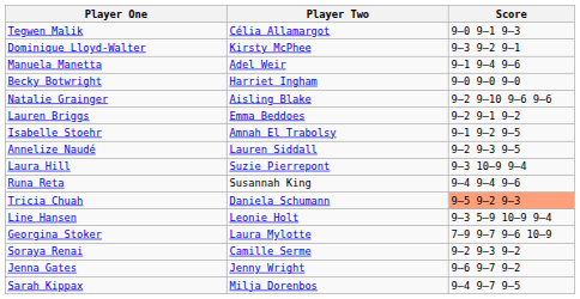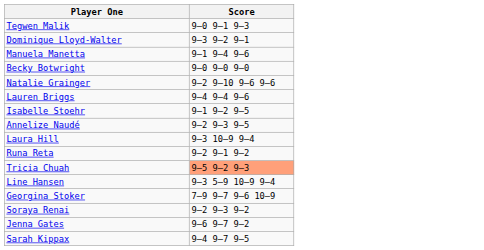- column: Player Two | Célia Allamargot | Kirsty McPhee | Adel Weir | Harriet Ingham | Aisling Blake | Emma Beddoes | Amnah El Trabolsy | Lauren Siddall | Suzie Pierrepont | Susannah King | Daniela Schumann | Leonie Holt | Laura Mylotte | Camille Serme | Jenny Wright | Milja Dorenbos
Lauren Briggs | Score: 9–2 9–1 9–2 -> 9–4 9–4 9–6
Runa Reta | Score: 9–4 9–4 9–6 -> 9–2 9–1 9–2
